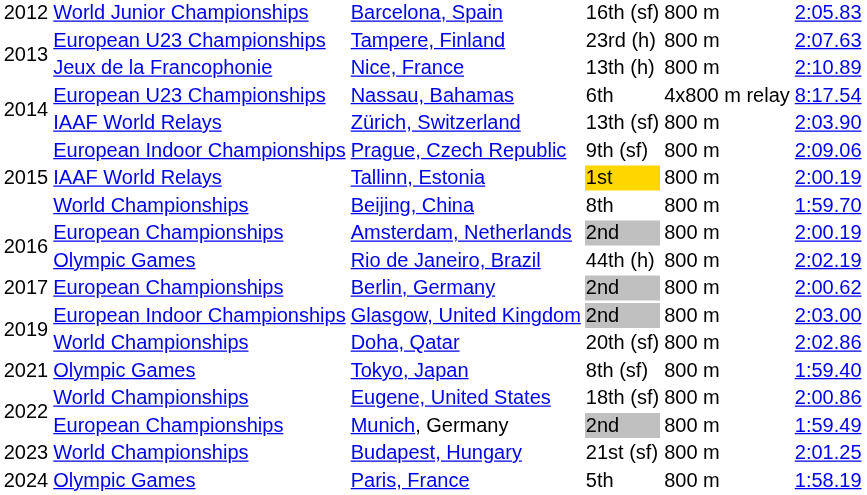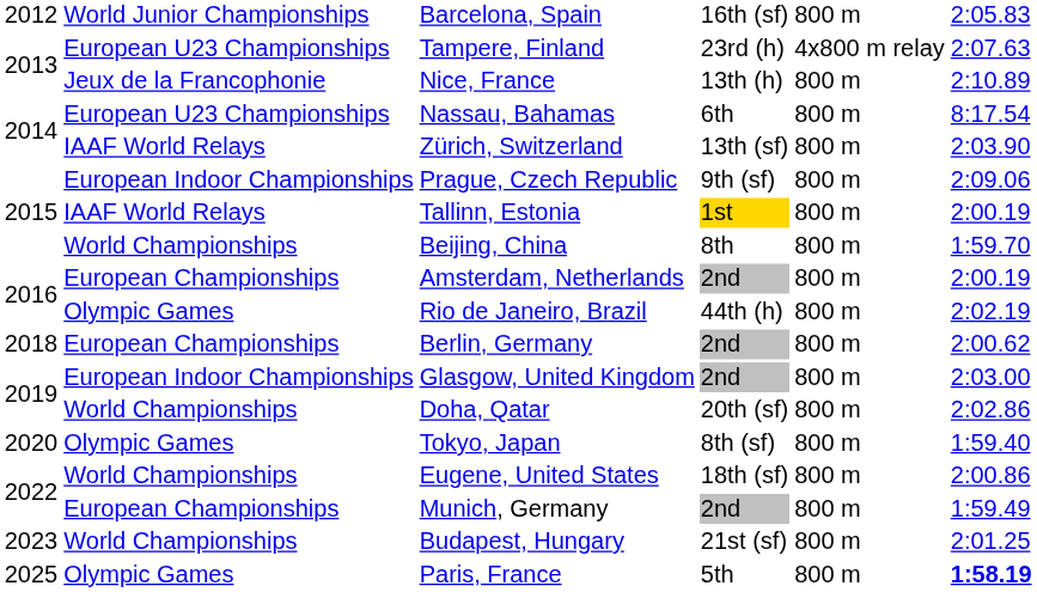Tampere, Finland | column 5: 800 m -> 4x800 m relay
Nassau, Bahamas | column 5: 4x800 m relay -> 800 m
Berlin, Germany | column 1: 2017 -> 2018
Tokyo, Japan | column 1: 2021 -> 2020
Paris, France | column 1: 2024 -> 2025
Paris, France | column 6: normal -> bold
